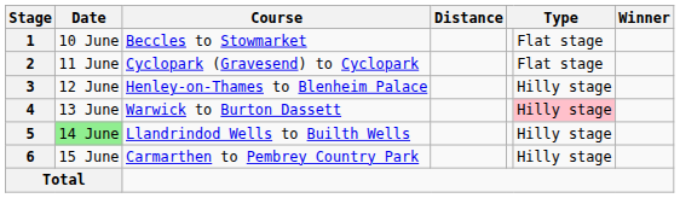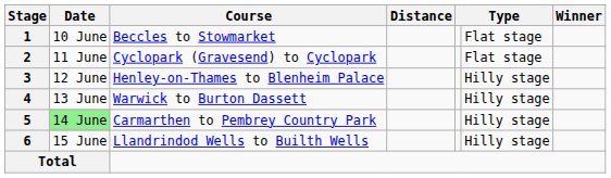4 | column 6: pink background -> no background
5 | Course: Llandrindod Wells to Builth Wells -> Carmarthen to Pembrey Country Park
6 | Course: Carmarthen to Pembrey Country Park -> Llandrindod Wells to Builth Wells
